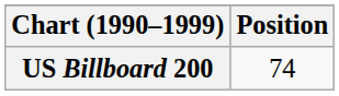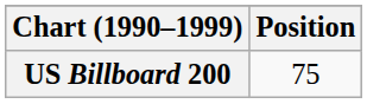US Billboard 200 | Position: 74 -> 75
